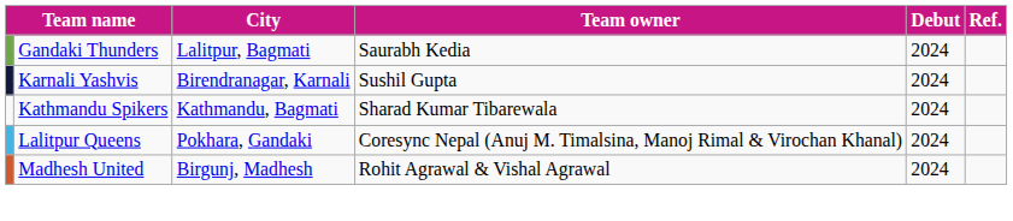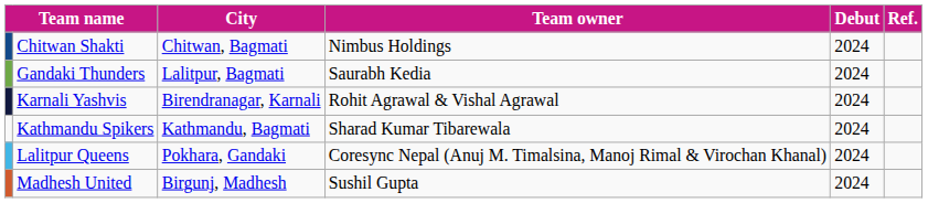+ row: Chitwan Shakti | Chitwan, Bagmati | Nimbus Holdings | 2024
Karnali Yashvis | Team owner: Sushil Gupta -> Rohit Agrawal & Vishal Agrawal
Madhesh United | Team owner: Rohit Agrawal & Vishal Agrawal -> Sushil Gupta
